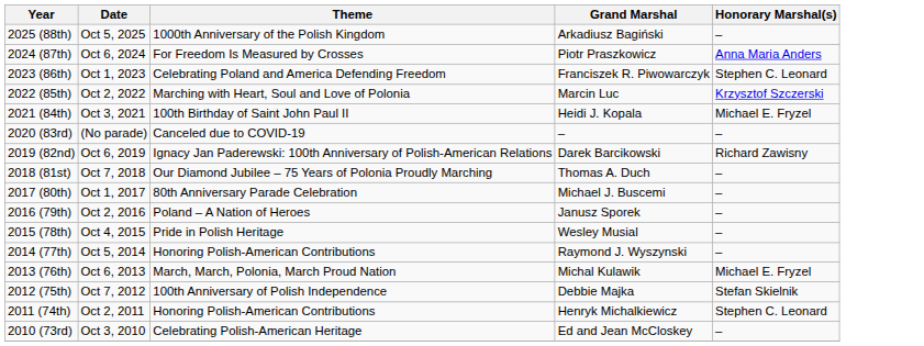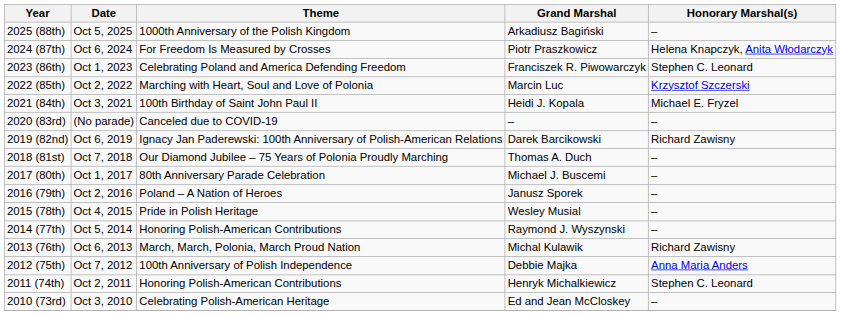2024 (87th) | Honorary Marshal(s): Anna Maria Anders -> Helena Knapczyk, Anita Włodarczyk
2013 (76th) | Honorary Marshal(s): Michael E. Fryzel -> Richard Zawisny
2012 (75th) | Honorary Marshal(s): Stefan Skielnik -> Anna Maria Anders
